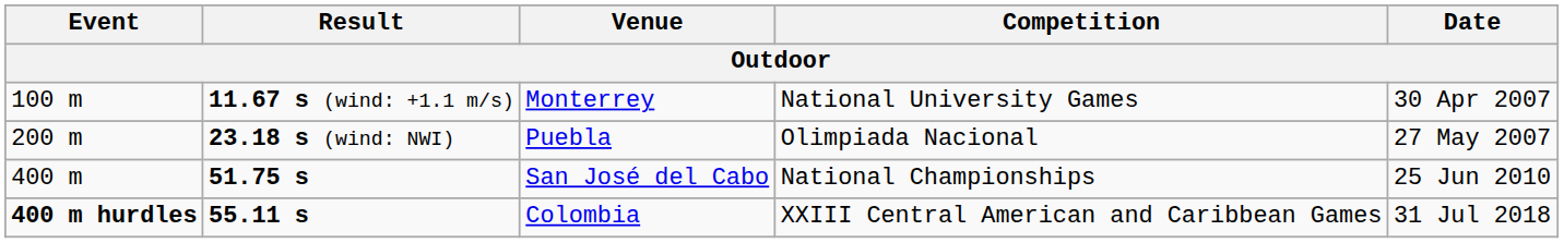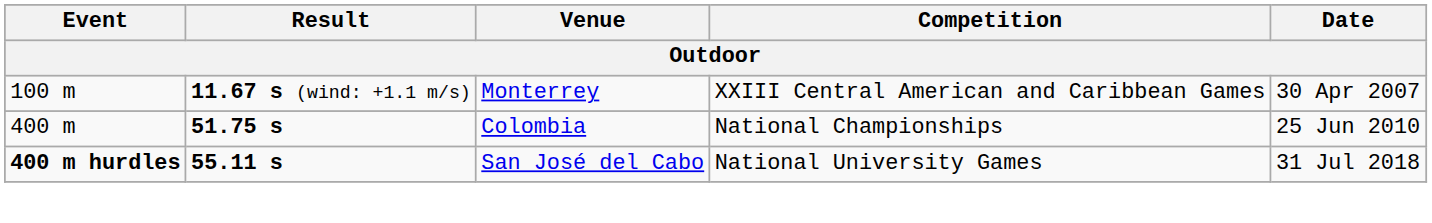11.67 s (wind: +1.1 m/s) | Competition: National University Games -> XXIII Central American and Caribbean Games
- row: 200 m | 23.18 s (wind: NWI) | Puebla | Olimpiada Nacional | 27 May 2007
51.75 s | Venue: San José del Cabo -> Colombia
55.11 s | Venue: Colombia -> San José del Cabo
55.11 s | Competition: XXIII Central American and Caribbean Games -> National University Games
